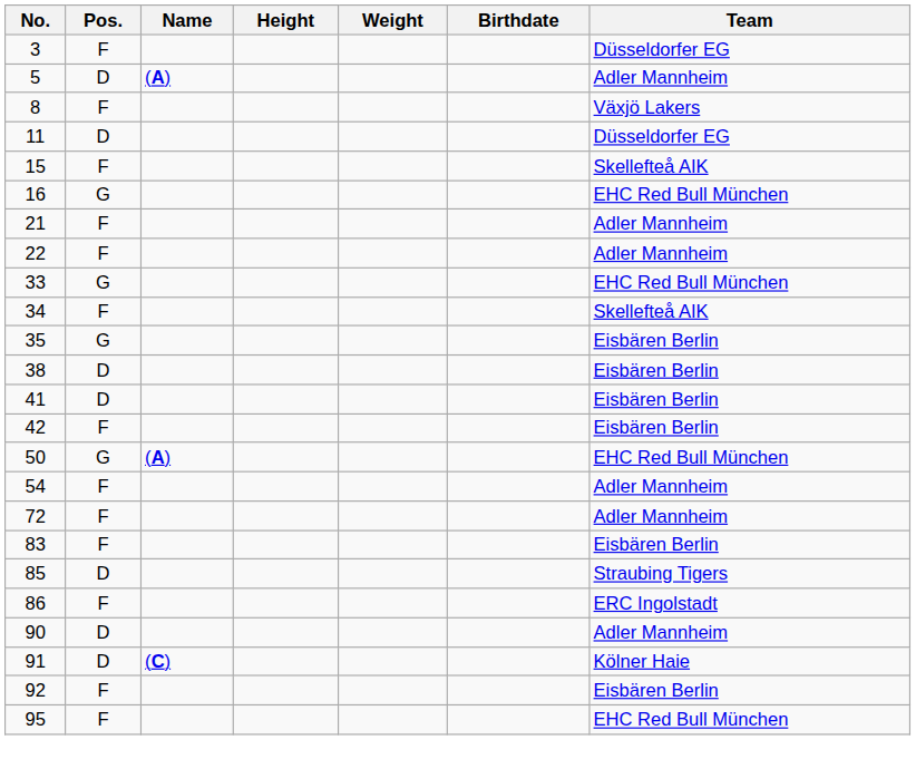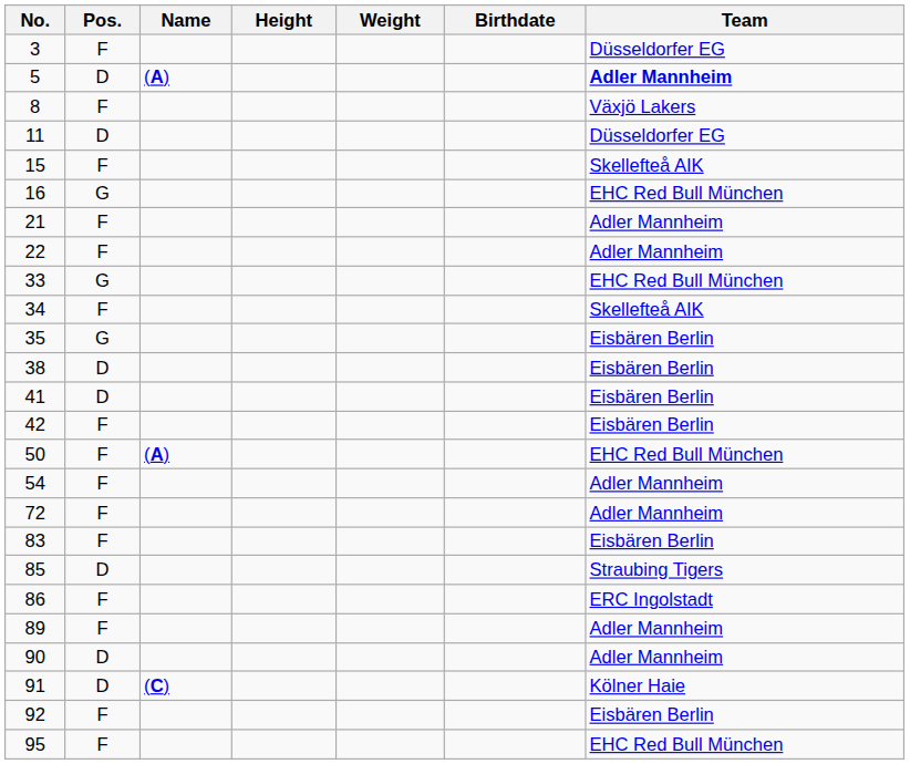5 | Team: normal -> bold
50 | Pos.: G -> F
+ row: 89 | F | Adler Mannheim
